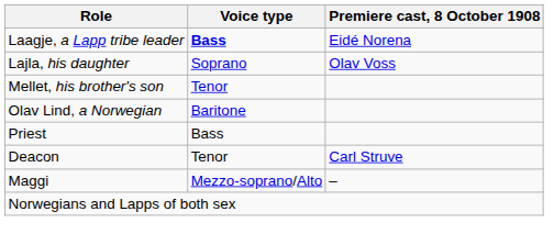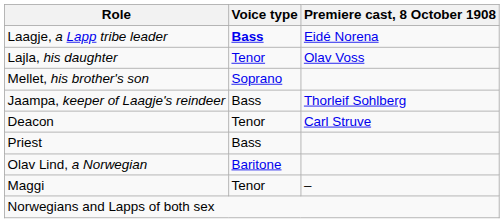Lajla, his daughter | Voice type: Soprano -> Tenor
Mellet, his brother's son | Voice type: Tenor -> Soprano
+ row: Jaampa, keeper of Laagje's reindeer | Bass | Thorleif Sohlberg
rows swapped: Olav Lind, a Norwegian <-> Deacon
Maggi | Voice type: Mezzo-soprano/Alto -> Tenor
